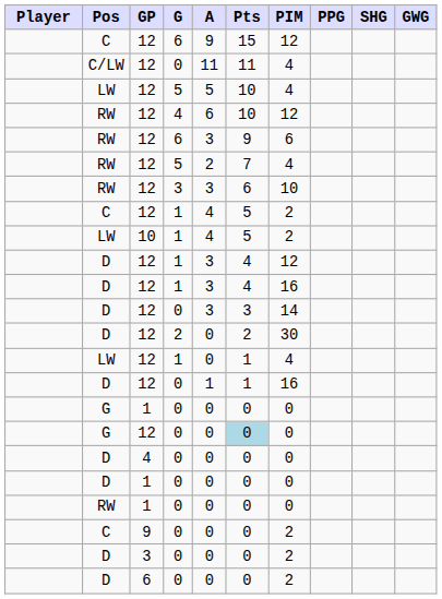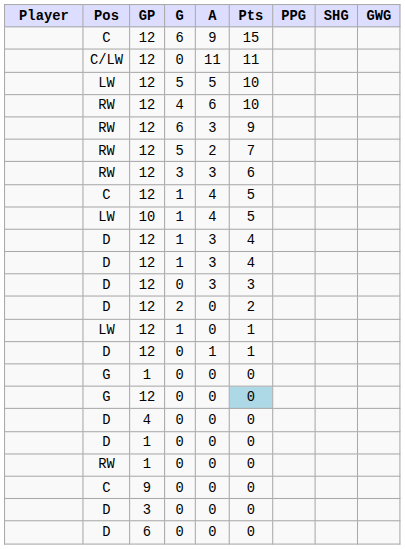- column: PIM | 12 | 4 | 4 | 12 | 6 | 4 | 10 | 2 | 2 | 12 | 16 | 14 | 30 | 4 | 16 | 0 | 0 | 0 | 0 | 0 | 2 | 2 | 2
